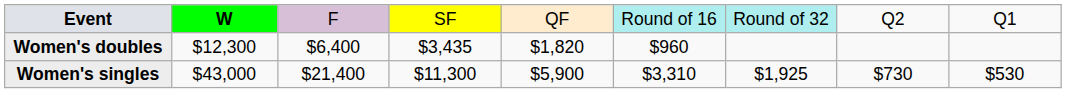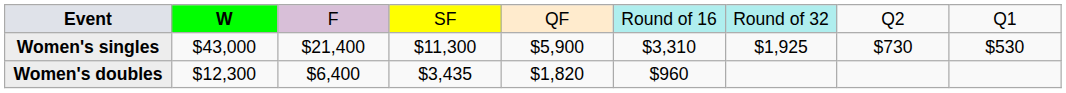rows swapped: Women's singles <-> Women's doubles
